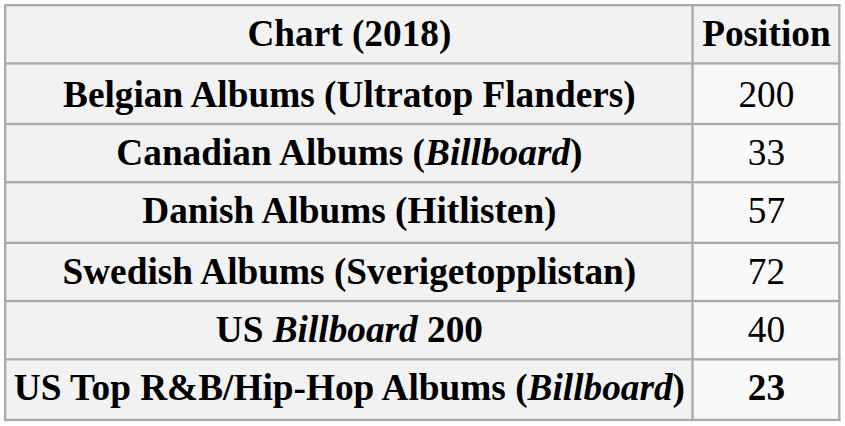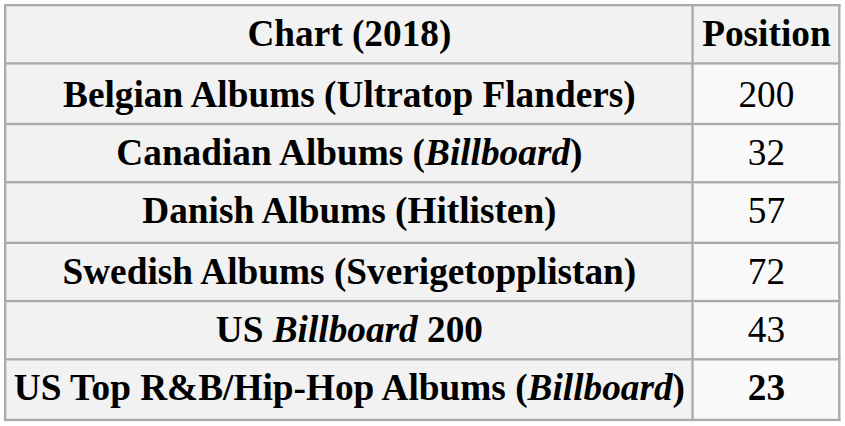Canadian Albums (Billboard) | Position: 33 -> 32
US Billboard 200 | Position: 40 -> 43
